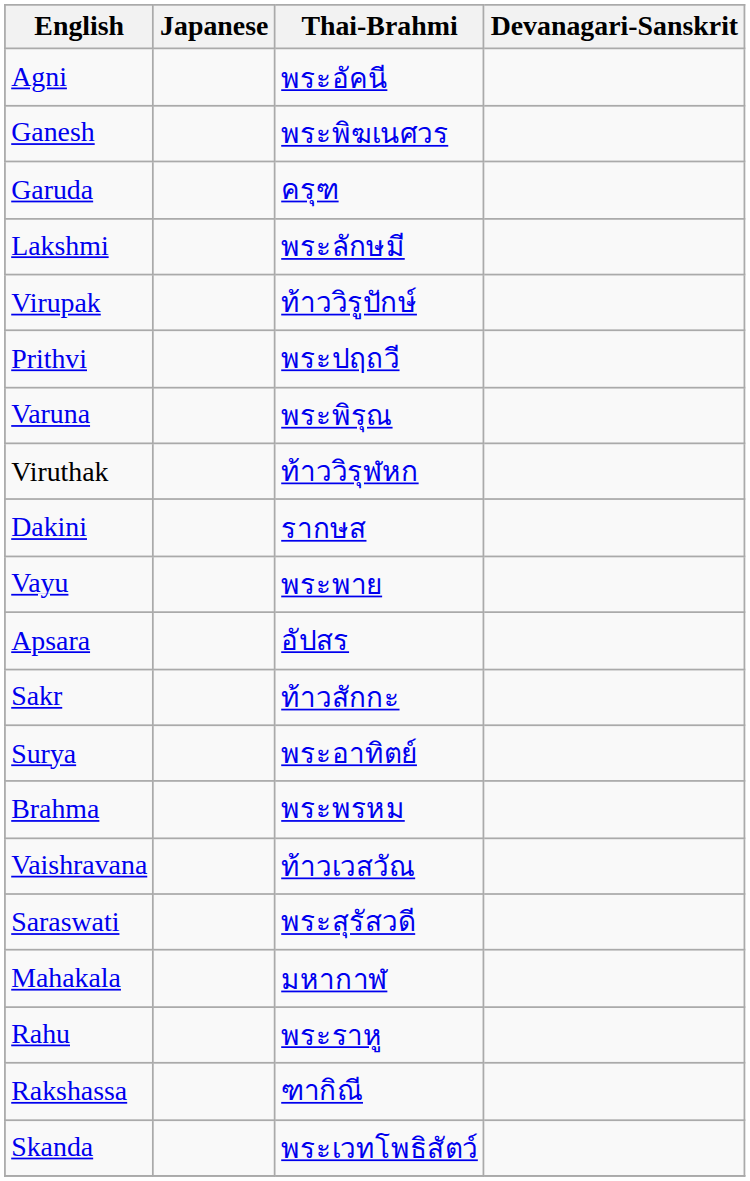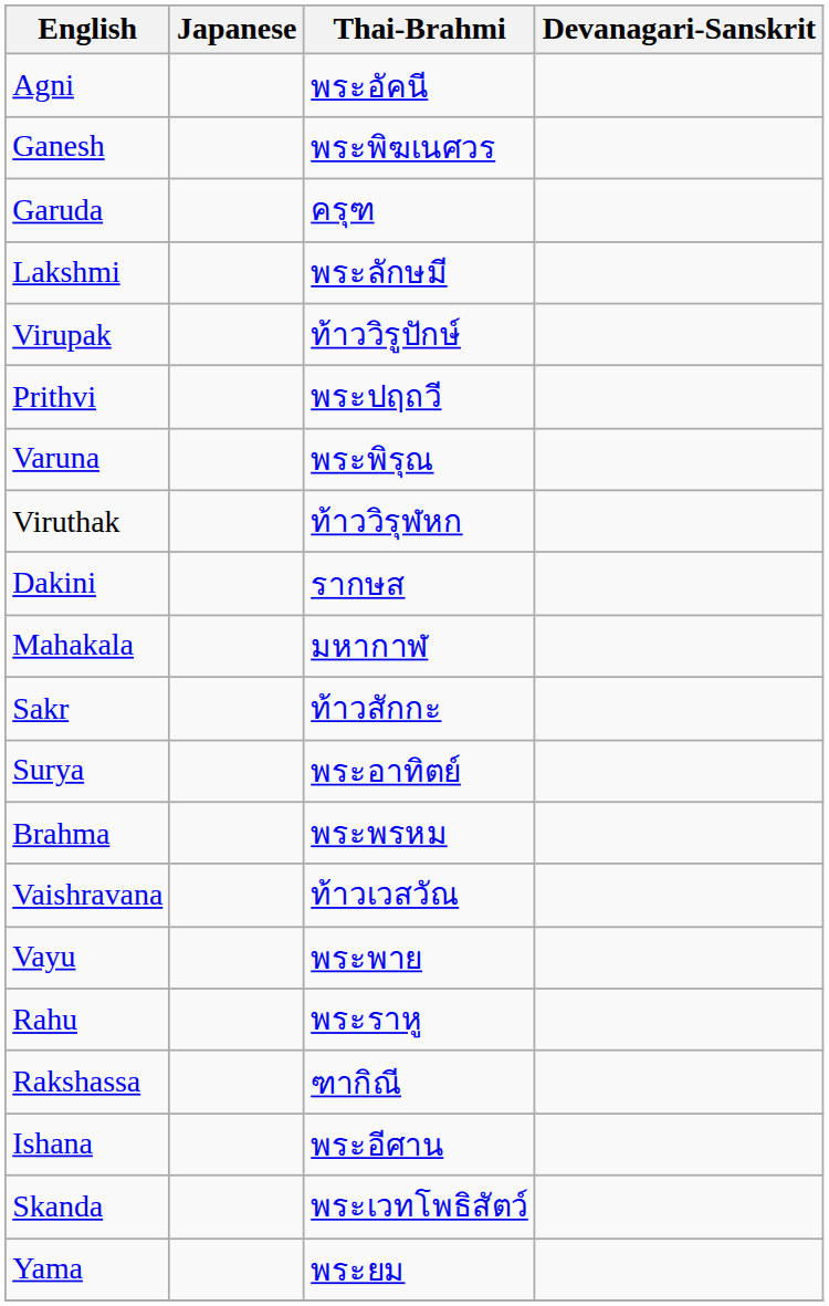rows swapped: Mahakala <-> Vayu
- row: Apsara | อัปสร
- row: Saraswati | พระสุรัสวดี
+ row: Ishana | พระอีศาน
+ row: Yama | พระยม
